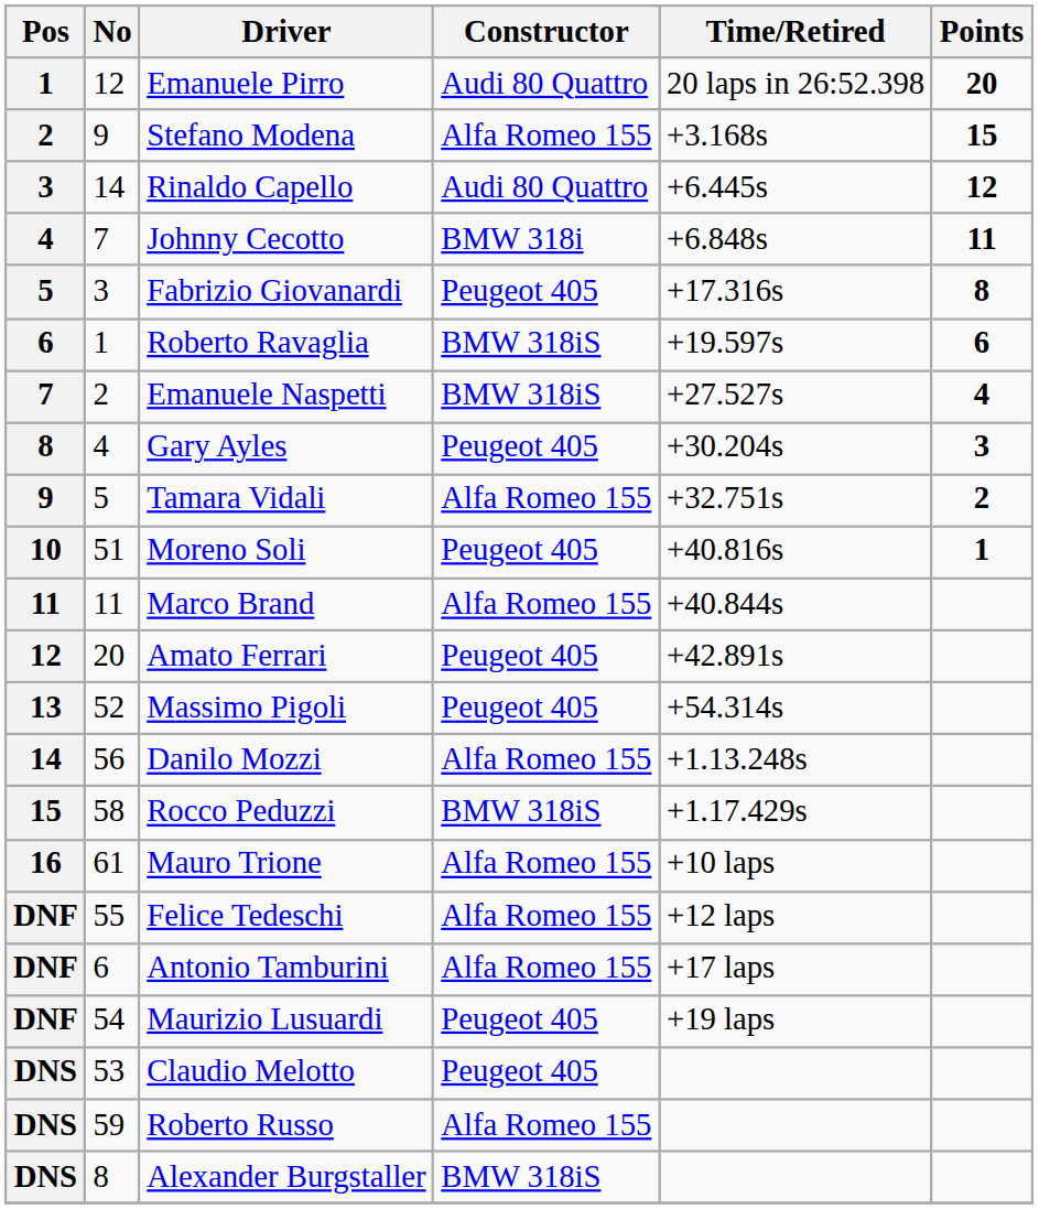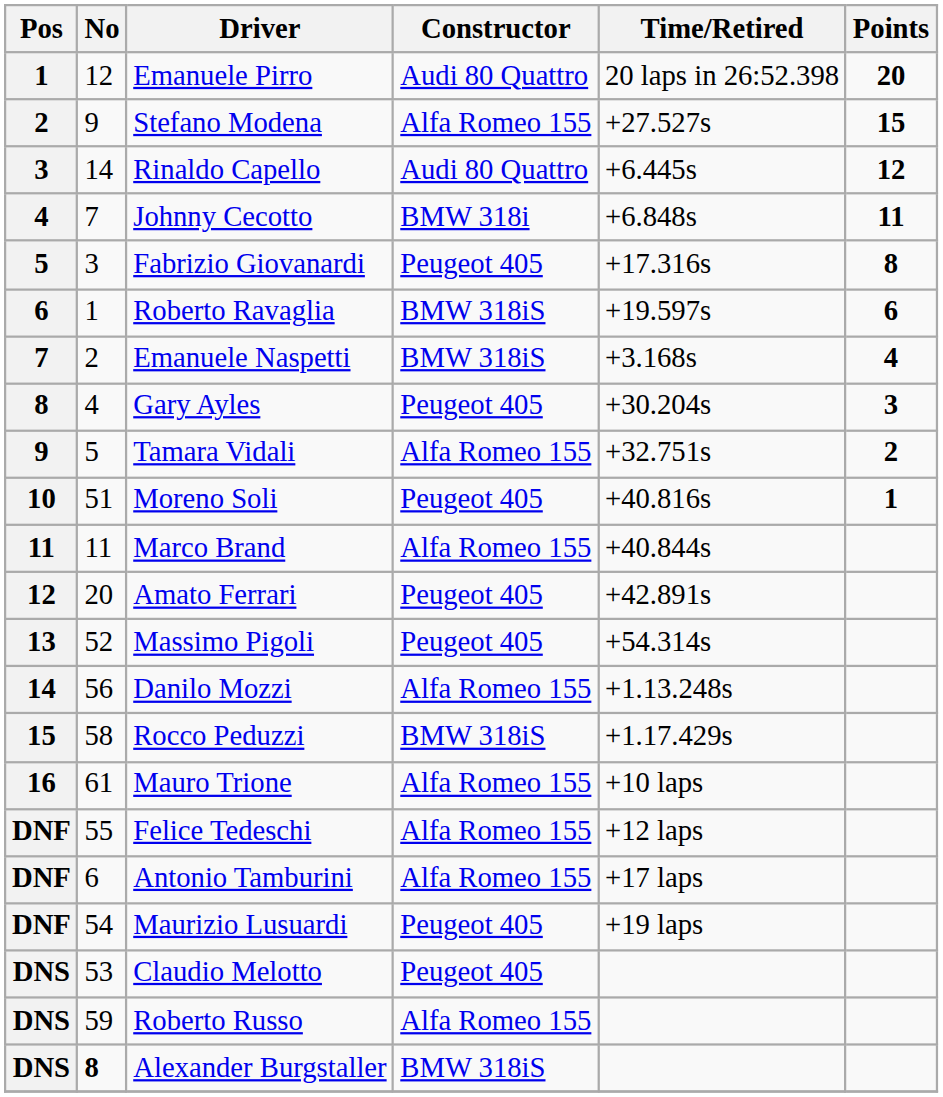Stefano Modena | Time/Retired: +3.168s -> +27.527s
Emanuele Naspetti | Time/Retired: +27.527s -> +3.168s
Alexander Burgstaller | No: normal -> bold
